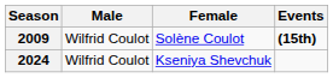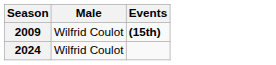- column: Female | Solène Coulot | Kseniya Shevchuk
